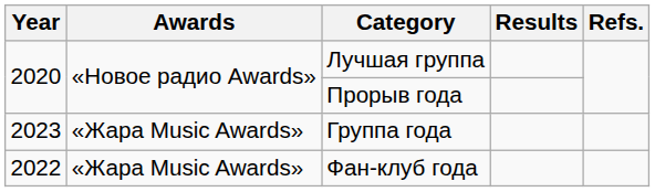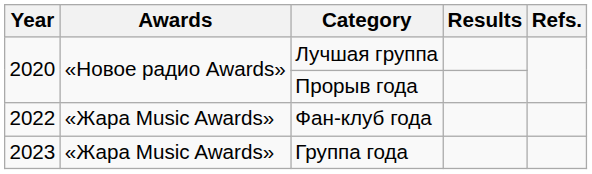rows swapped: Фан-клуб года <-> Группа года
